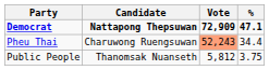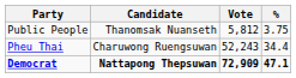rows swapped: Democrat <-> Public People
Pheu Thai | Vote: lightsalmon background -> no background
